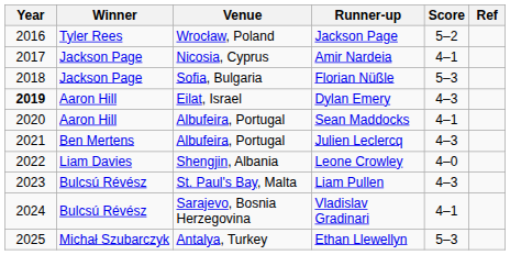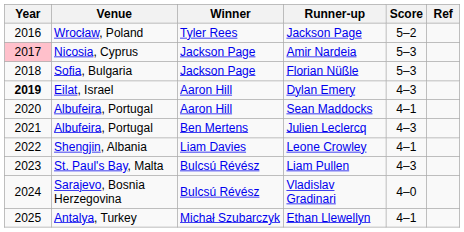columns swapped: Venue <-> Winner
Amir Nardeia | Year: no background -> pink background
Amir Nardeia | Score: 4–1 -> 5–3
Leone Crowley | Score: 4–0 -> 4–1
Vladislav Gradinari | Score: 4–1 -> 4–0
Ethan Llewellyn | Score: 5–3 -> 4–1
